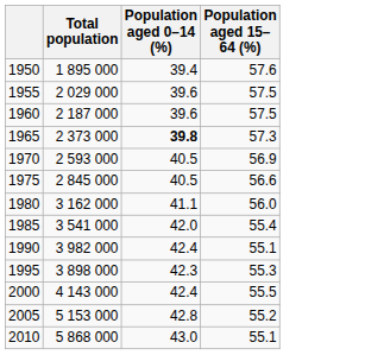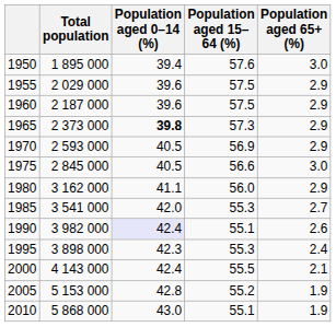+ column: Population aged 65+ (%) | 3.0 | 2.9 | 2.9 | 2.9 | 2.9 | 3.0 | 2.9 | 2.7 | 2.6 | 2.4 | 2.1 | 1.9 | 1.9
1985 | Population aged 15–64 (%): 55.4 -> 55.3
1990 | Population aged 0–14 (%): no background -> lavender background
